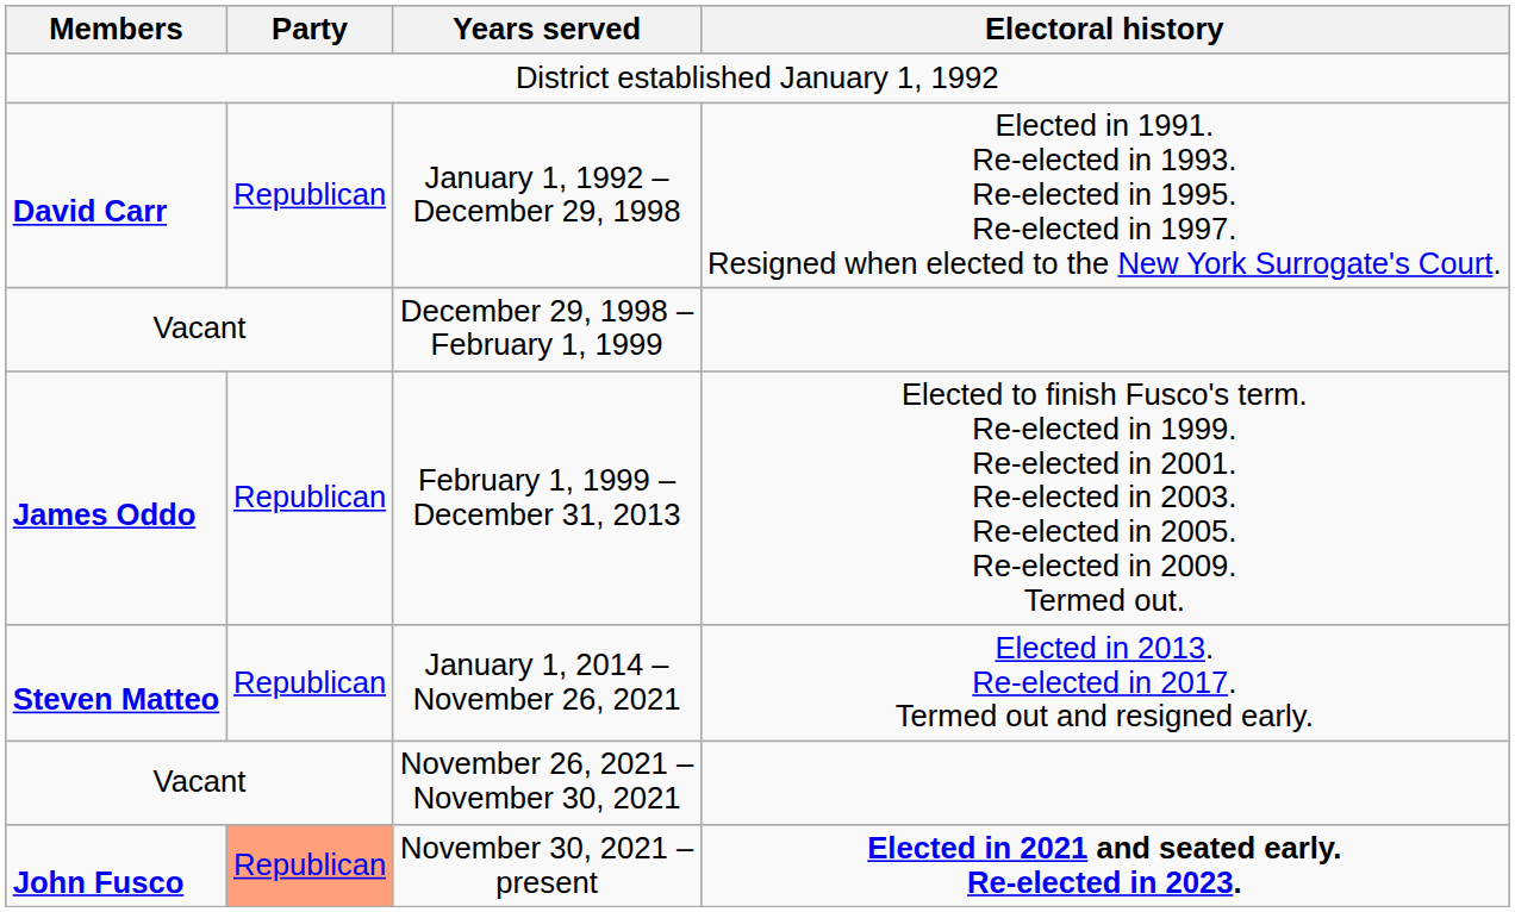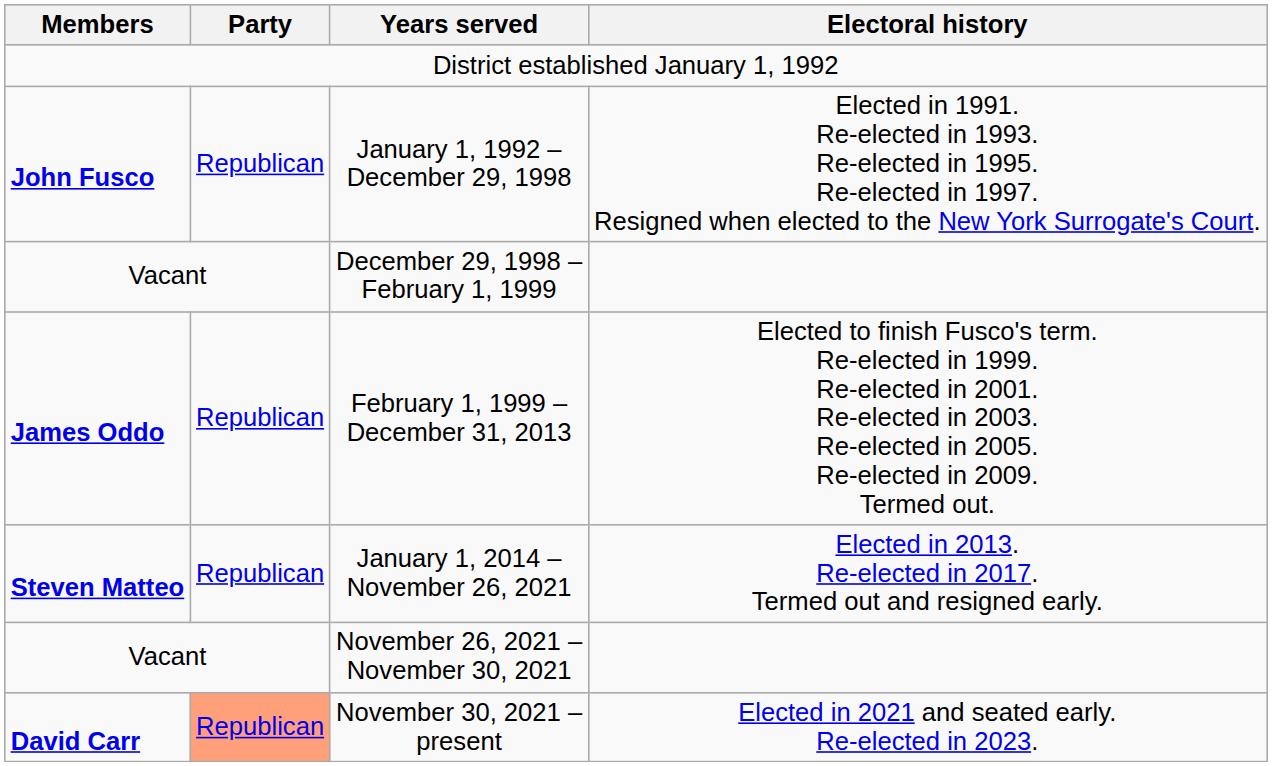January 1, 1992 – December 29, 1998 | Members: David Carr -> John Fusco
November 30, 2021 – present | Members: John Fusco -> David Carr
November 30, 2021 – present | Electoral history: bold -> normal
